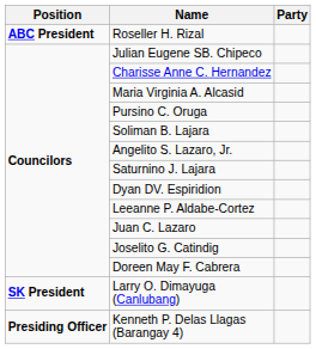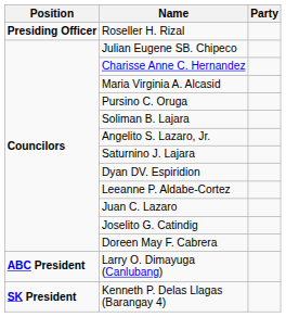Roseller H. Rizal | Position: ABC President -> Presiding Officer
Larry O. Dimayuga (Canlubang) | Position: SK President -> ABC President
Kenneth P. Delas Llagas (Barangay 4) | Position: Presiding Officer -> SK President
